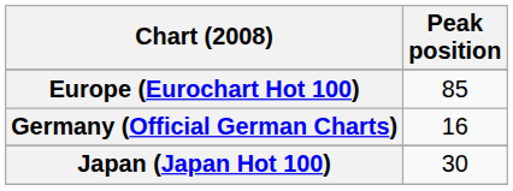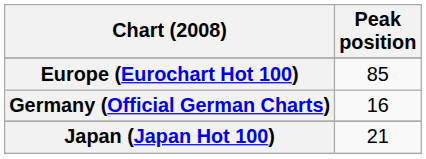Japan (Japan Hot 100) | Peak position: 30 -> 21
